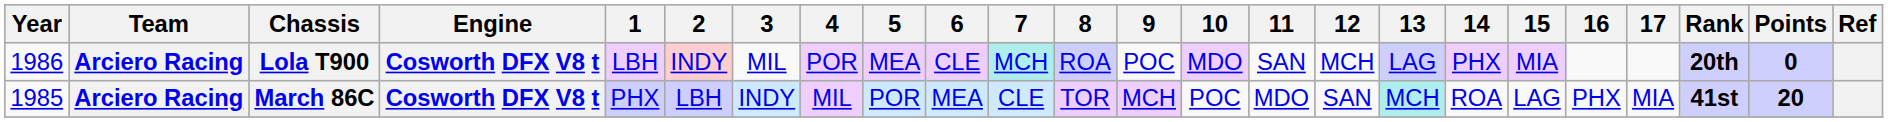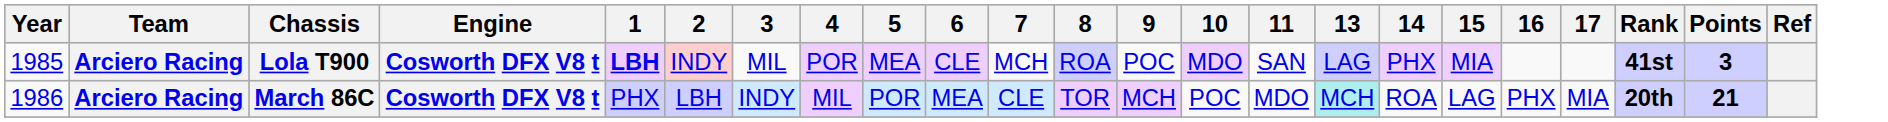- column: 12 | MCH | SAN
Lola T900 | Year: 1986 -> 1985
Lola T900 | 1: normal -> bold
Lola T900 | 7: paleturquoise background -> no background
Lola T900 | Rank: 20th -> 41st
Lola T900 | Points: 0 -> 3
March 86C | Year: 1985 -> 1986
March 86C | Rank: 41st -> 20th
March 86C | Points: 20 -> 21
